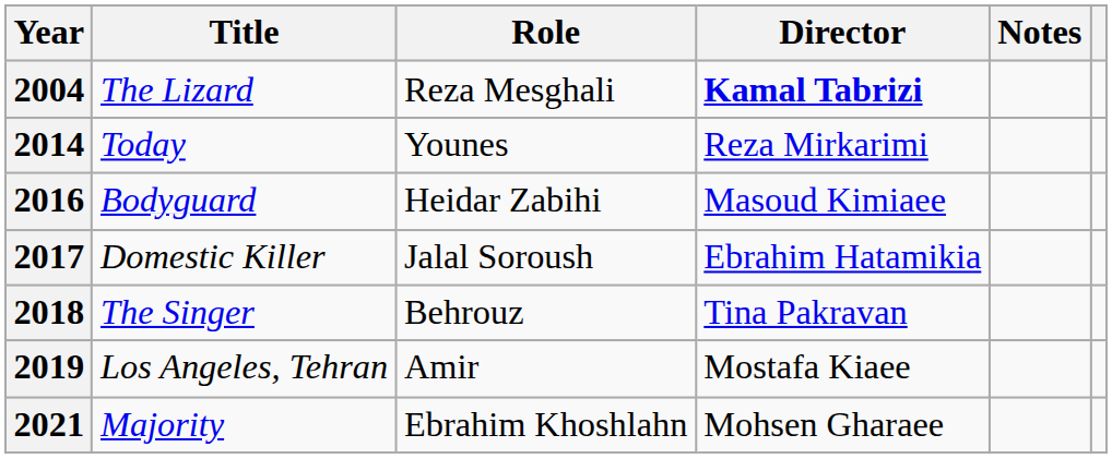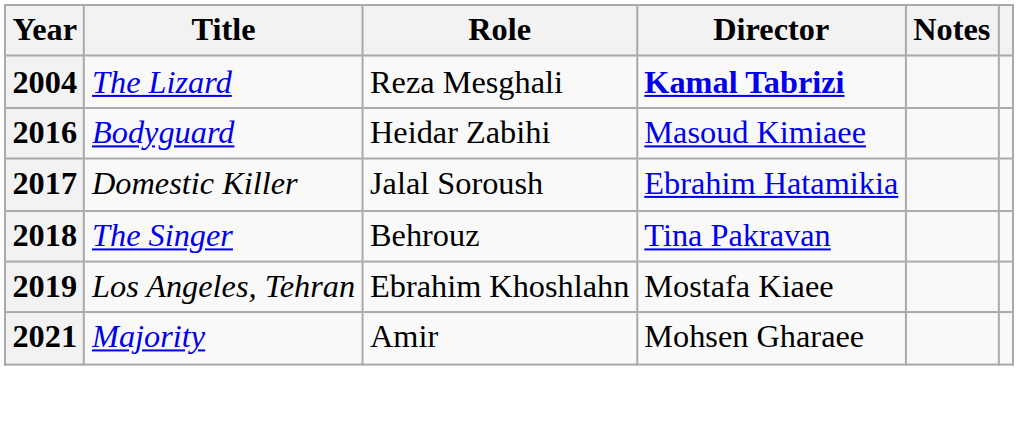- row: 2014 | Today | Younes | Reza Mirkarimi
2019 | Role: Amir -> Ebrahim Khoshlahn
2021 | Role: Ebrahim Khoshlahn -> Amir
